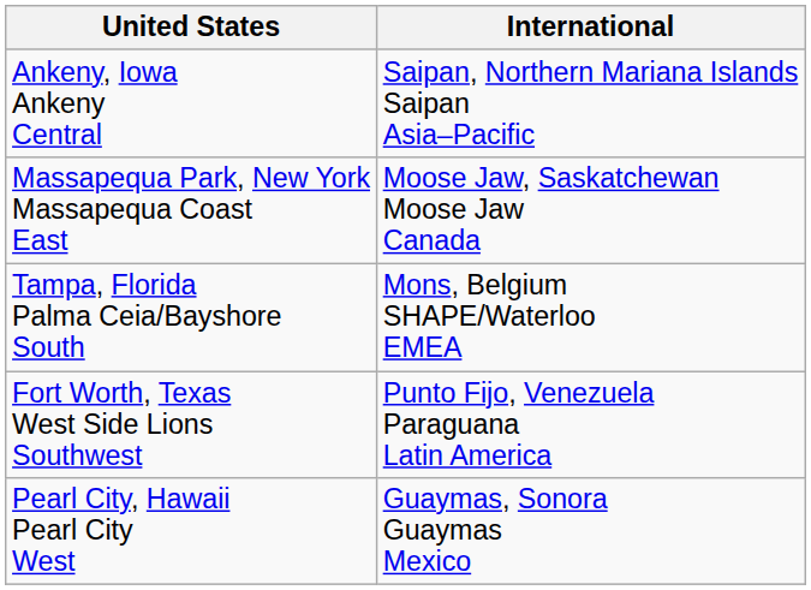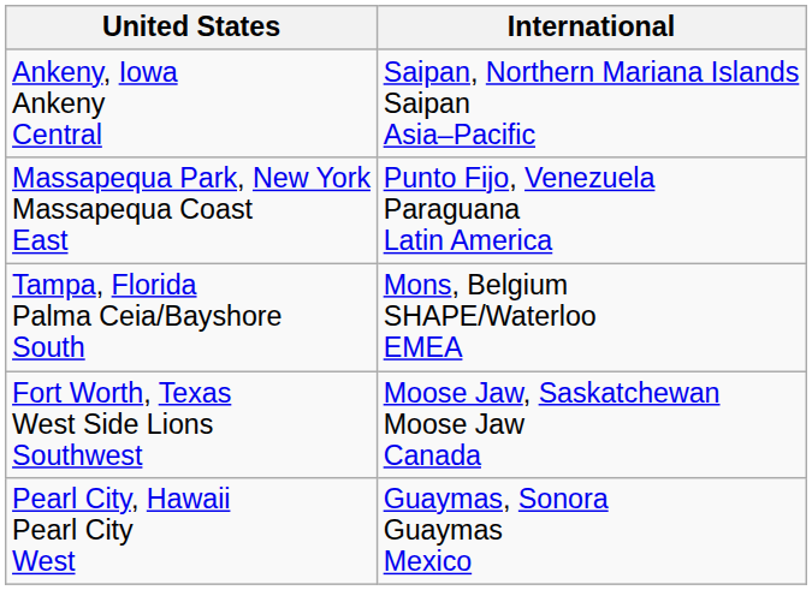Massapequa Park, New York Massapequa Coast East | International: Moose Jaw, Saskatchewan Moose Jaw Canada -> Punto Fijo, Venezuela Paraguana Latin America
Fort Worth, Texas West Side Lions Southwest | International: Punto Fijo, Venezuela Paraguana Latin America -> Moose Jaw, Saskatchewan Moose Jaw Canada
